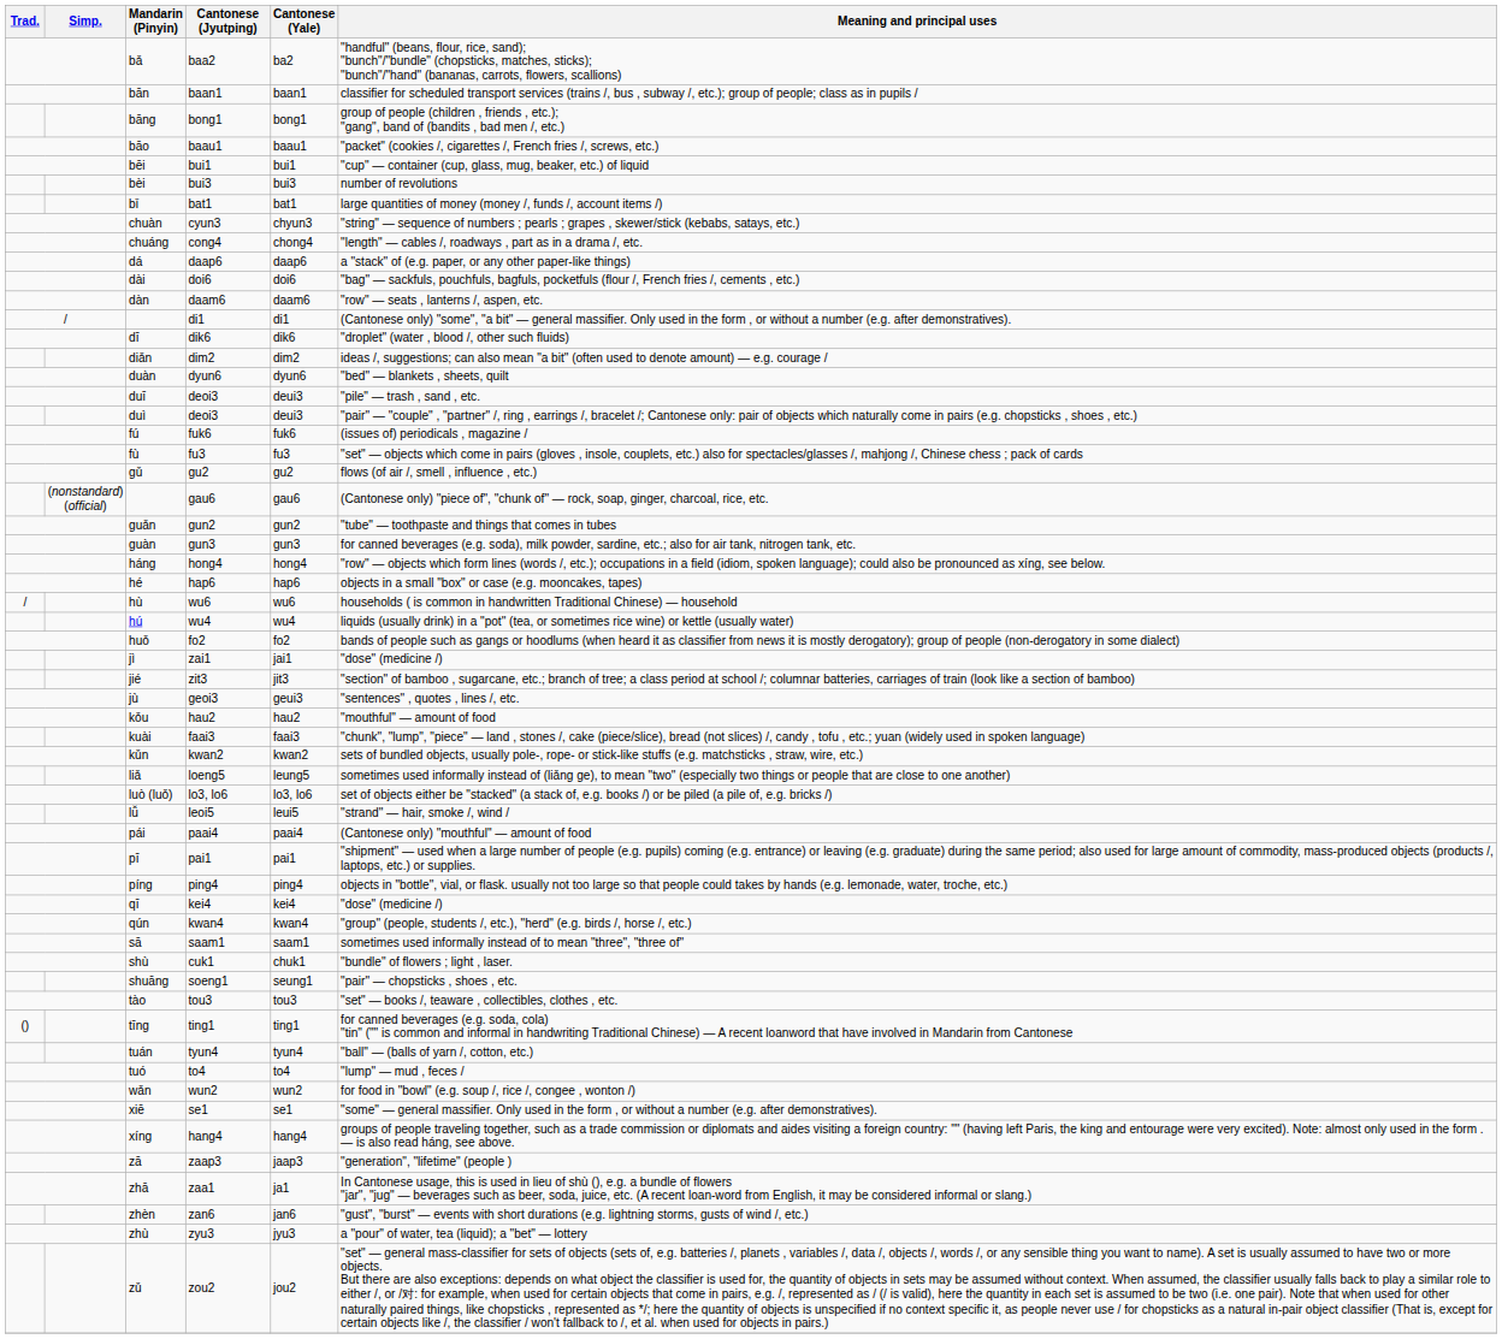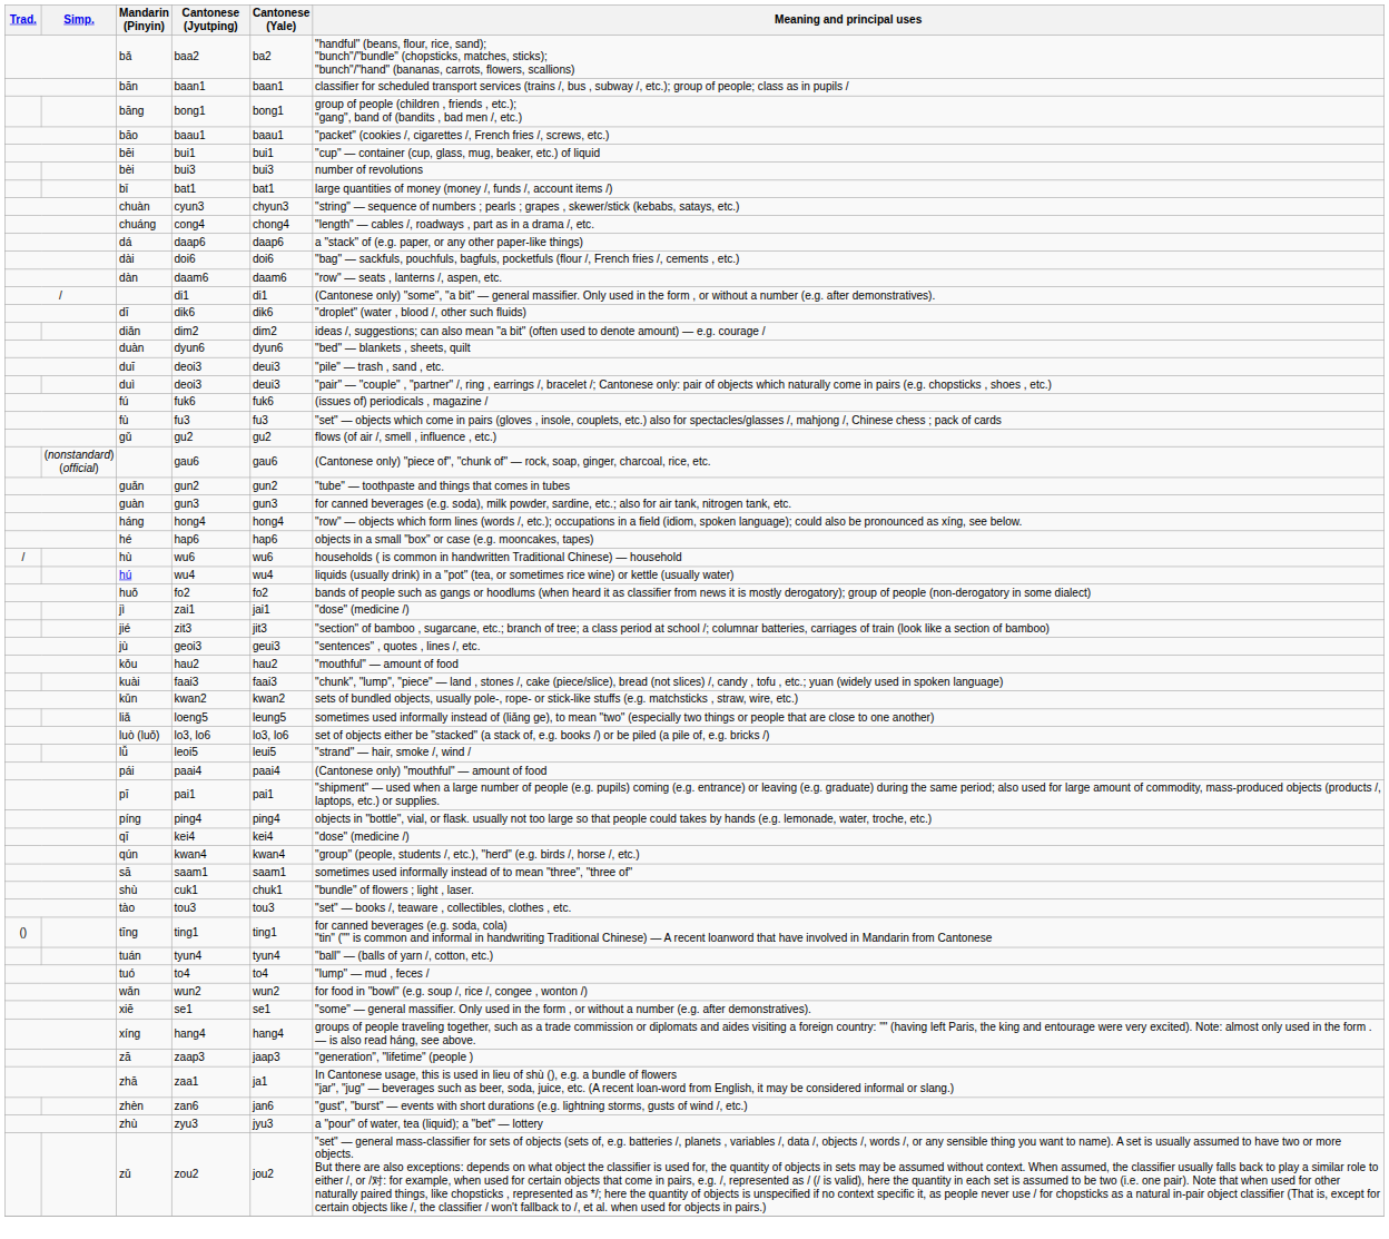- row: shuāng | soeng1 | seung1 | "pair" — chopsticks , shoes , etc.
